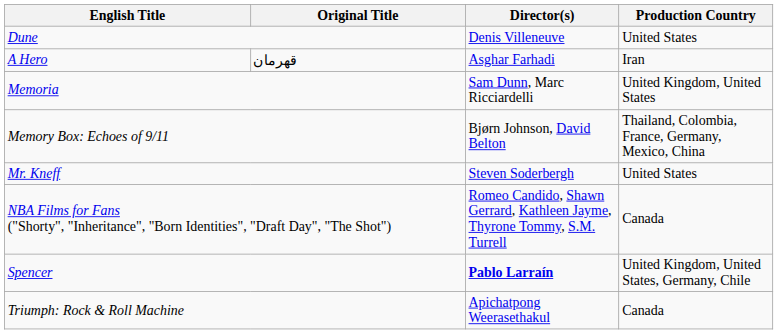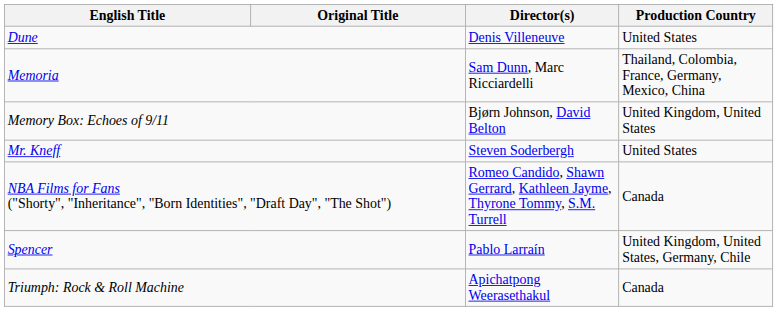- row: A Hero | قهرمان | Asghar Farhadi | Iran
Memoria | Production Country: United Kingdom, United States -> Thailand, Colombia, France, Germany, Mexico, China
Memory Box: Echoes of 9/11 | Production Country: Thailand, Colombia, France, Germany, Mexico, China -> United Kingdom, United States
Spencer | Director(s): bold -> normal
